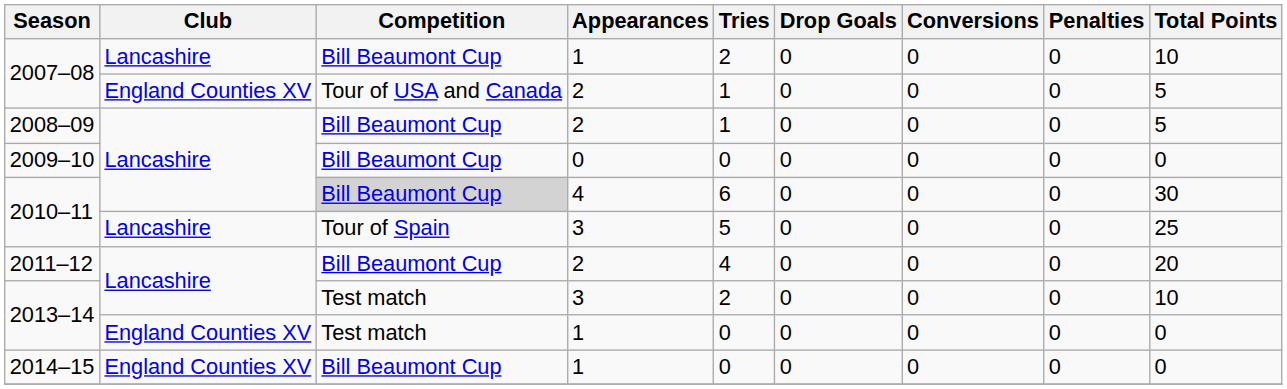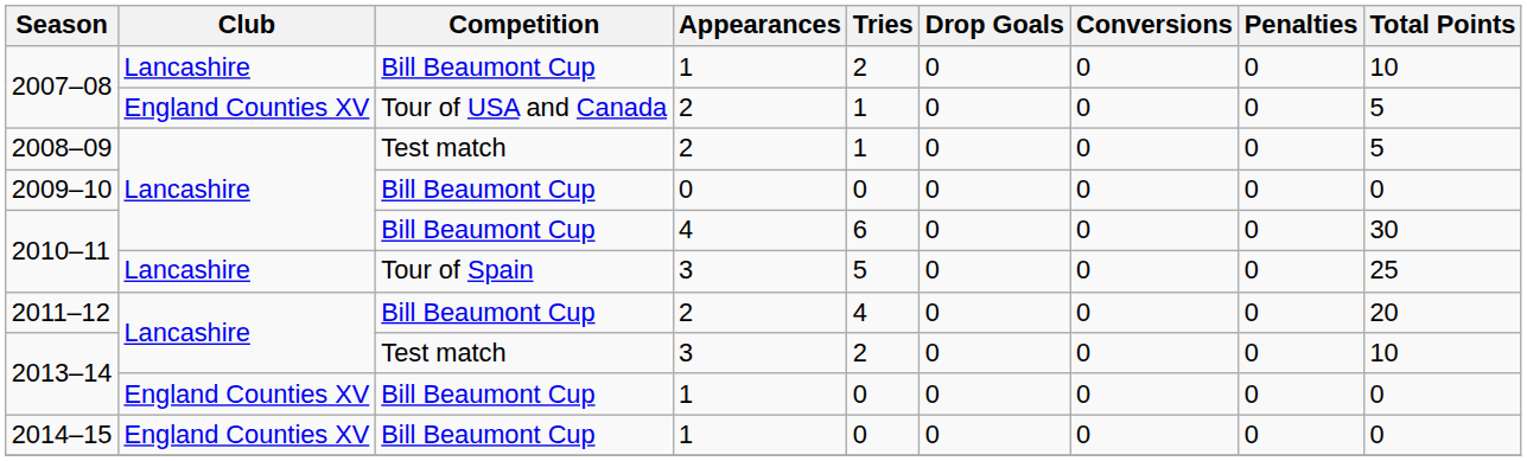2008–09 | Competition: Bill Beaumont Cup -> Test match
2010–11 / 4 | Competition: lightgrey background -> no background
2013–14 / 1 | Competition: Test match -> Bill Beaumont Cup
